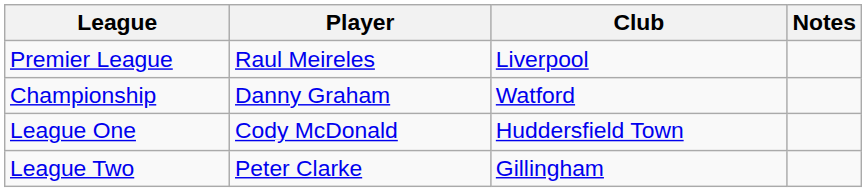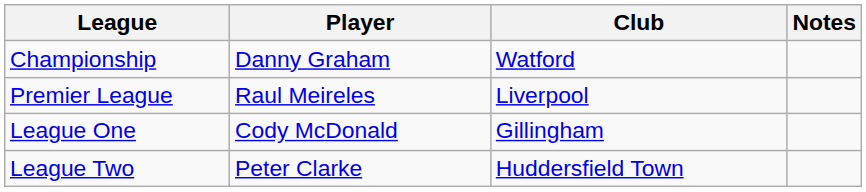rows swapped: Premier League <-> Championship
League One | Club: Huddersfield Town -> Gillingham
League Two | Club: Gillingham -> Huddersfield Town
